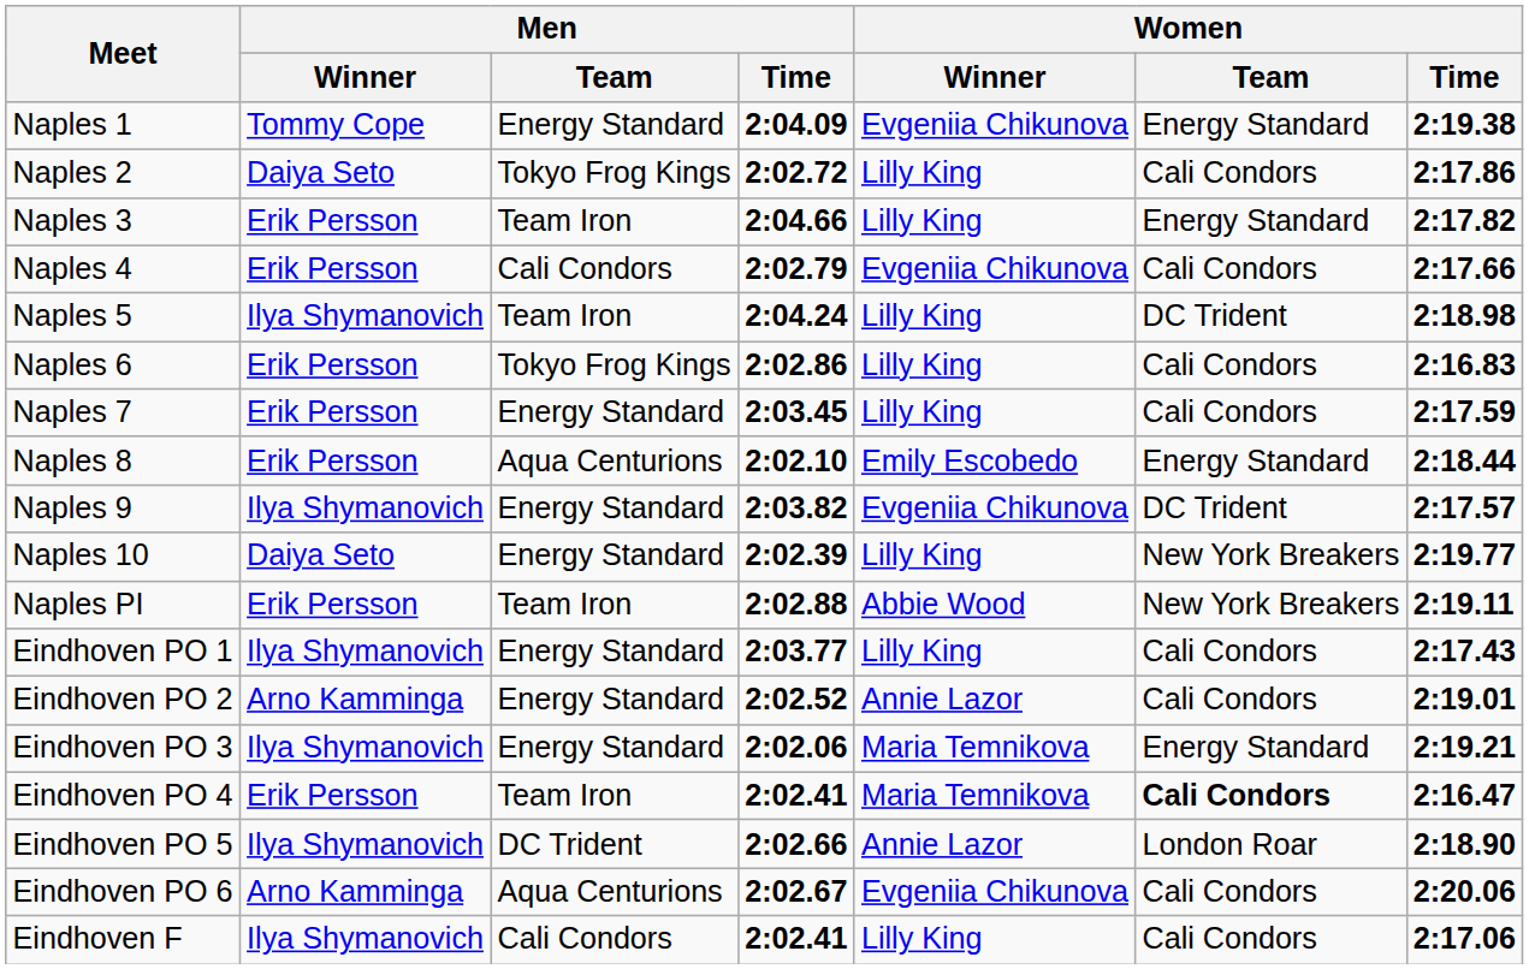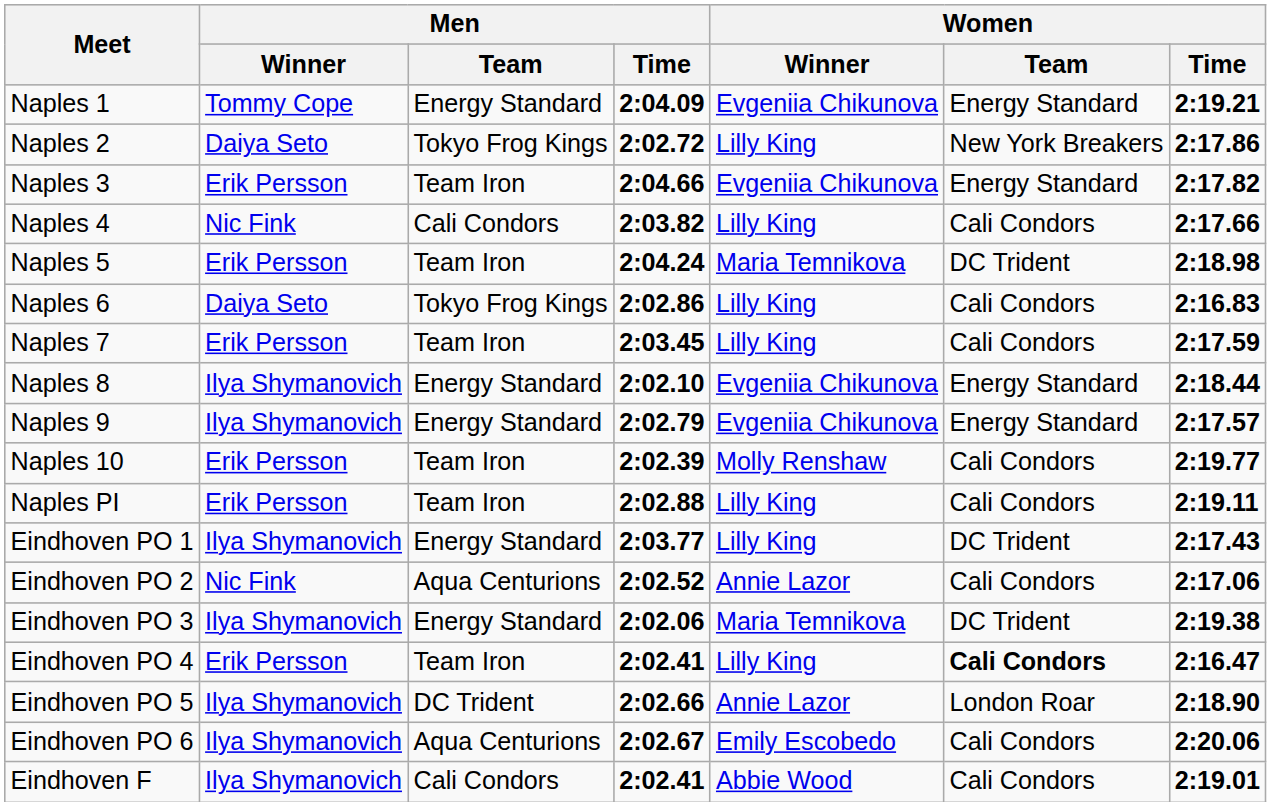Naples 1 | Women / Time: 2:19.38 -> 2:19.21
Naples 2 | Women / Team: Cali Condors -> New York Breakers
Naples 3 | Women / Winner: Lilly King -> Evgeniia Chikunova
Naples 4 | Men / Winner: Erik Persson -> Nic Fink
Naples 4 | Men / Time: 2:02.79 -> 2:03.82
Naples 4 | Women / Winner: Evgeniia Chikunova -> Lilly King
Naples 5 | Men / Winner: Ilya Shymanovich -> Erik Persson
Naples 5 | Women / Winner: Lilly King -> Maria Temnikova
Naples 6 | Men / Winner: Erik Persson -> Daiya Seto
Naples 7 | Men / Team: Energy Standard -> Team Iron
Naples 8 | Men / Winner: Erik Persson -> Ilya Shymanovich
Naples 8 | Men / Team: Aqua Centurions -> Energy Standard
Naples 8 | Women / Winner: Emily Escobedo -> Evgeniia Chikunova
Naples 9 | Men / Time: 2:03.82 -> 2:02.79
Naples 9 | Women / Team: DC Trident -> Energy Standard
Naples 10 | Men / Winner: Daiya Seto -> Erik Persson
Naples 10 | Men / Team: Energy Standard -> Team Iron
Naples 10 | Women / Winner: Lilly King -> Molly Renshaw
Naples 10 | Women / Team: New York Breakers -> Cali Condors
Naples PI | Women / Winner: Abbie Wood -> Lilly King
Naples PI | Women / Team: New York Breakers -> Cali Condors
Eindhoven PO 1 | Women / Team: Cali Condors -> DC Trident
Eindhoven PO 2 | Men / Winner: Arno Kamminga -> Nic Fink
Eindhoven PO 2 | Men / Team: Energy Standard -> Aqua Centurions
Eindhoven PO 2 | Women / Time: 2:19.01 -> 2:17.06
Eindhoven PO 3 | Women / Team: Energy Standard -> DC Trident
Eindhoven PO 3 | Women / Time: 2:19.21 -> 2:19.38
Eindhoven PO 4 | Women / Winner: Maria Temnikova -> Lilly King
Eindhoven PO 6 | Men / Winner: Arno Kamminga -> Ilya Shymanovich
Eindhoven PO 6 | Women / Winner: Evgeniia Chikunova -> Emily Escobedo
Eindhoven F | Women / Winner: Lilly King -> Abbie Wood
Eindhoven F | Women / Time: 2:17.06 -> 2:19.01
